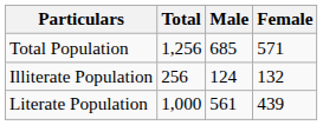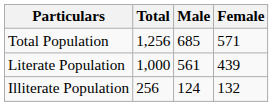rows swapped: Literate Population <-> Illiterate Population
